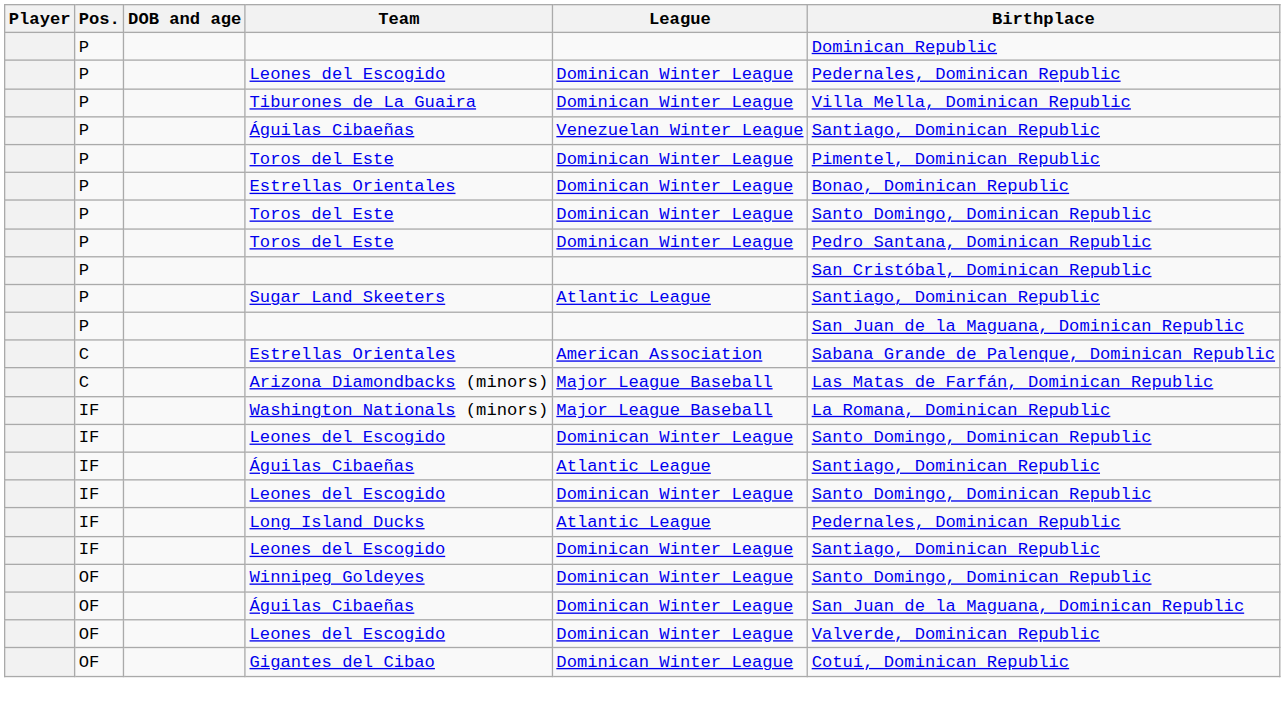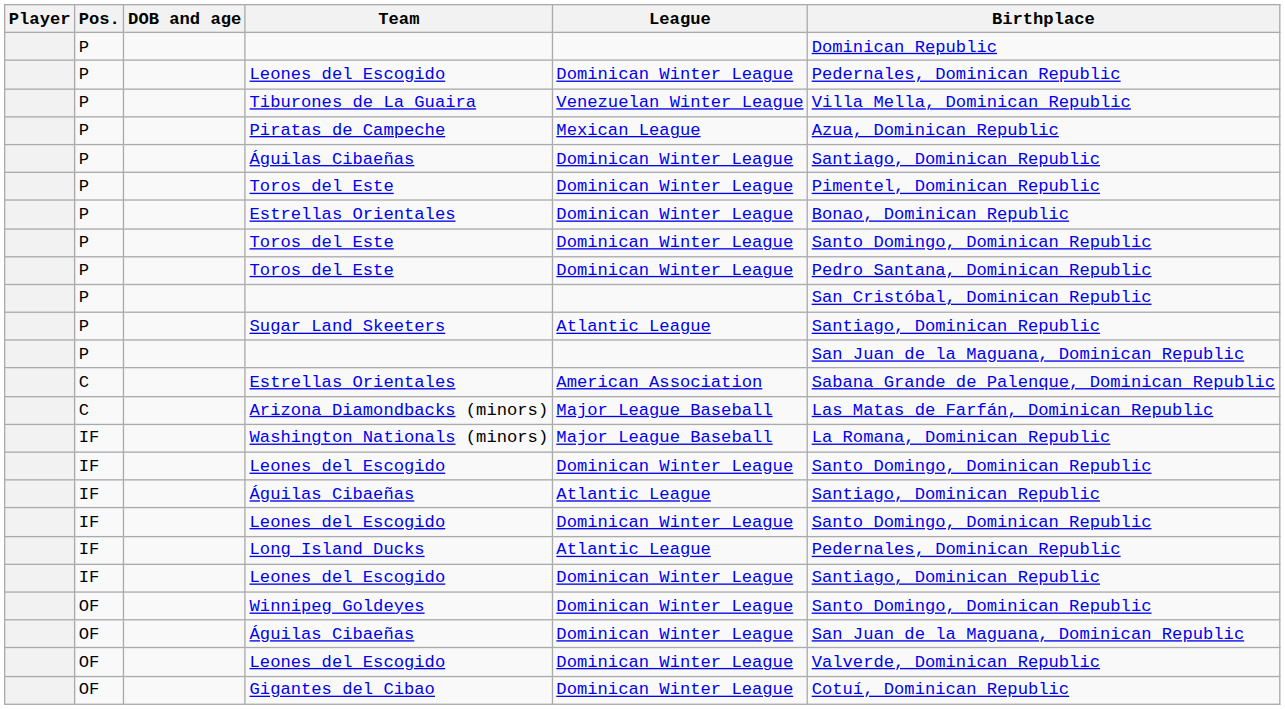Tiburones de La Guaira | League: Dominican Winter League -> Venezuelan Winter League
+ row: P | Piratas de Campeche | Mexican League | Azua, Dominican Republic
P / Águilas Cibaeñas | League: Venezuelan Winter League -> Dominican Winter League
